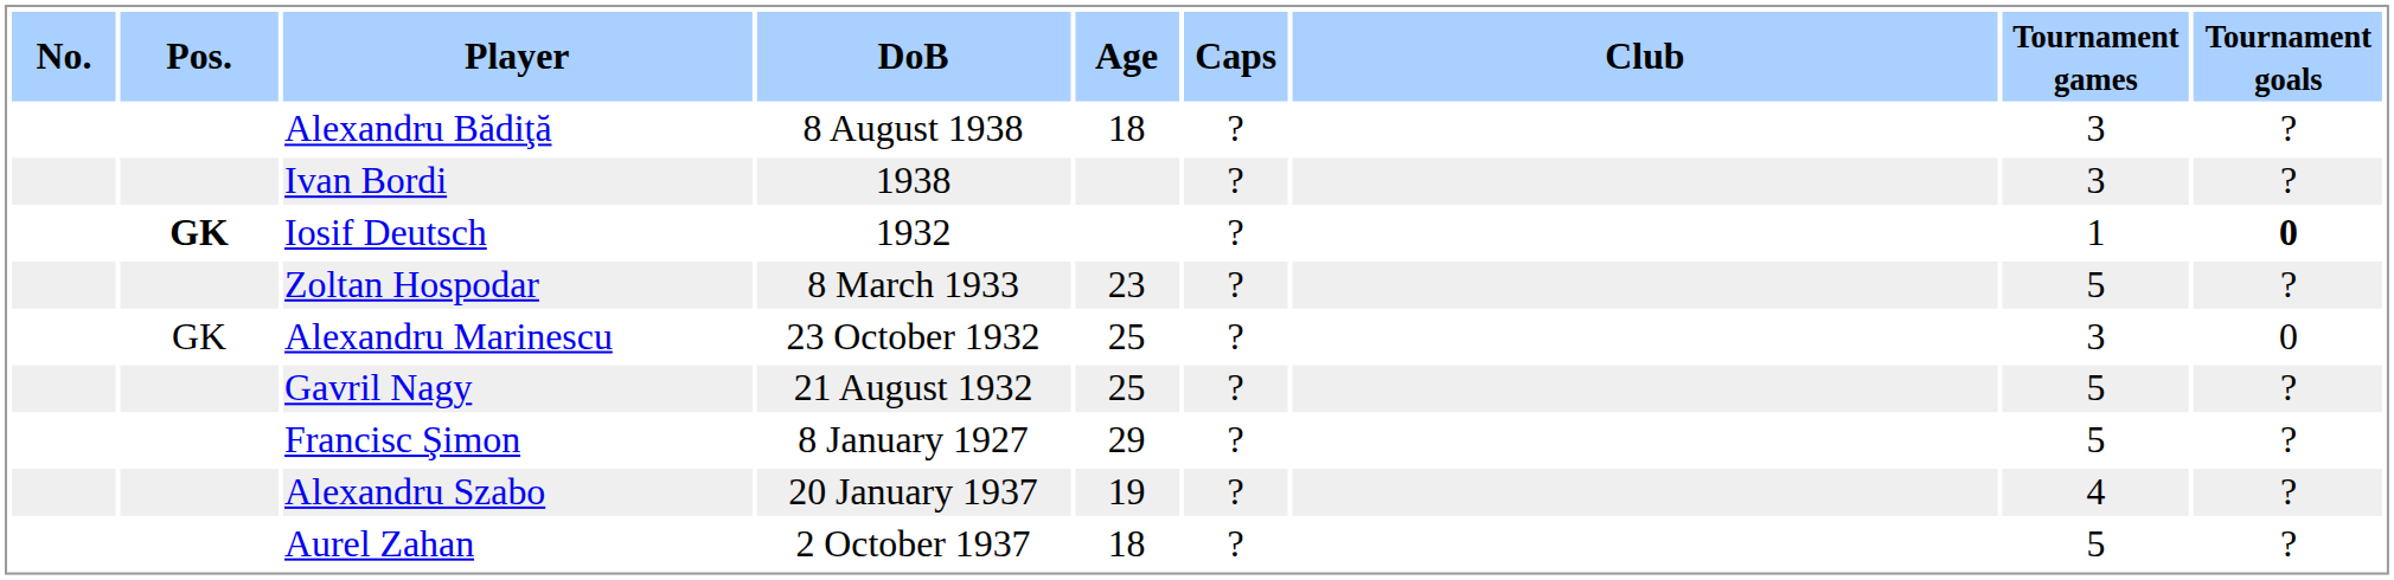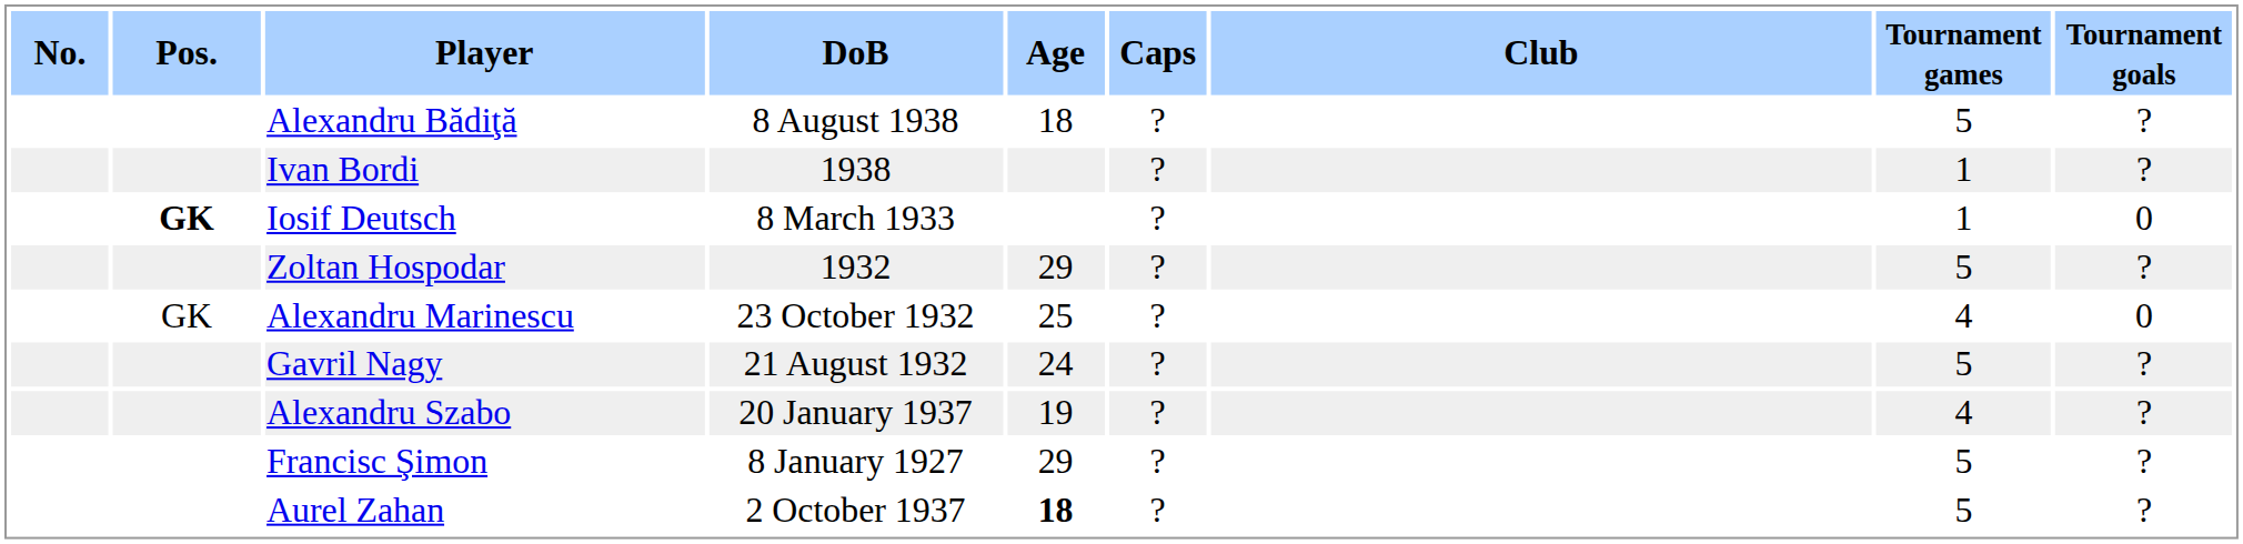Alexandru Bădiţă | Tournament games: 3 -> 5
Ivan Bordi | Tournament games: 3 -> 1
Iosif Deutsch | DoB: 1932 -> 8 March 1933
Iosif Deutsch | Tournament goals: bold -> normal
Zoltan Hospodar | DoB: 8 March 1933 -> 1932
Zoltan Hospodar | Age: 23 -> 29
Alexandru Marinescu | Tournament games: 3 -> 4
Gavril Nagy | Age: 25 -> 24
rows swapped: Francisc Şimon <-> Alexandru Szabo
Aurel Zahan | Age: normal -> bold
